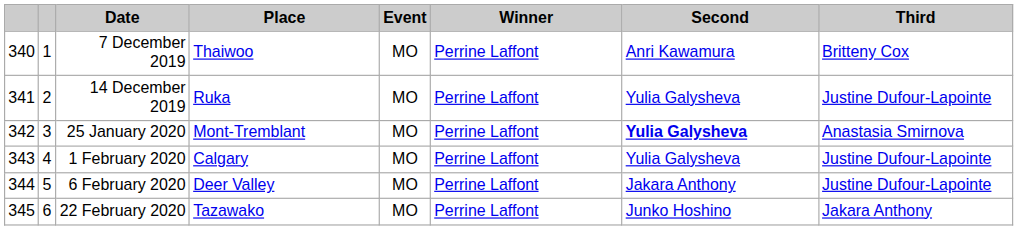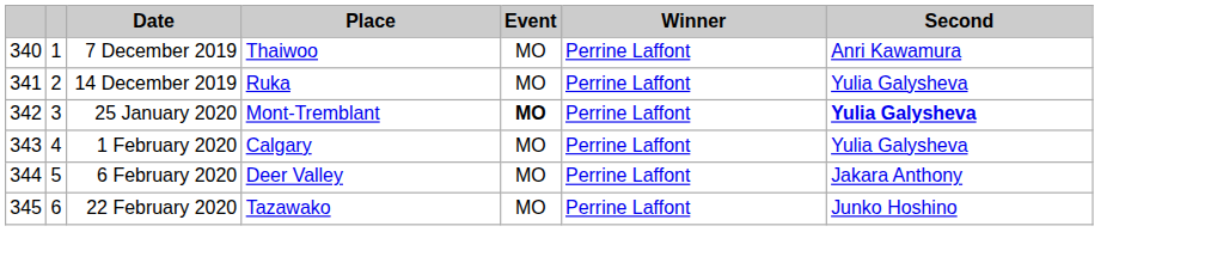- column: Third | Britteny Cox | Justine Dufour-Lapointe | Anastasia Smirnova | Justine Dufour-Lapointe | Justine Dufour-Lapointe | Jakara Anthony
25 January 2020 | Event: normal -> bold
